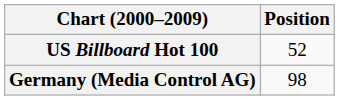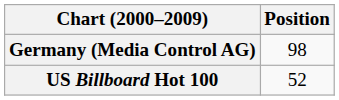rows swapped: Germany (Media Control AG) <-> US Billboard Hot 100
